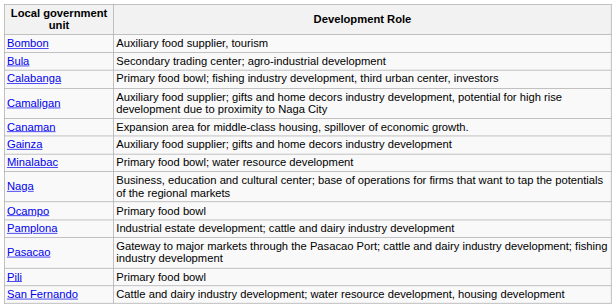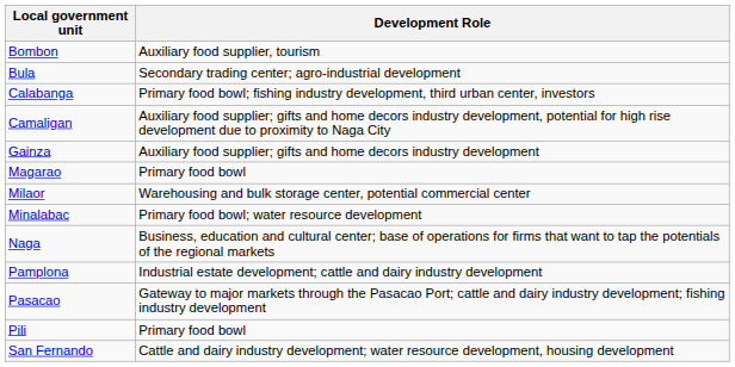- row: Canaman | Expansion area for middle-class housing, spillover of economic growth.
+ row: Magarao | Primary food bowl
+ row: Milaor | Warehousing and bulk storage center, potential commercial center
- row: Ocampo | Primary food bowl
